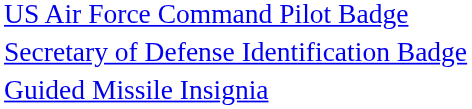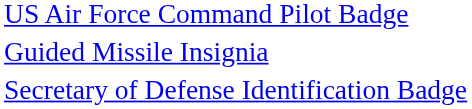rows swapped: Secretary of Defense Identification Badge <-> Guided Missile Insignia
